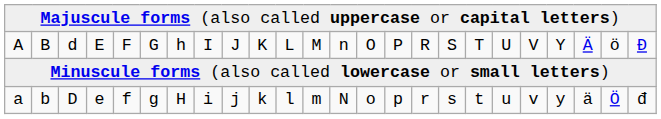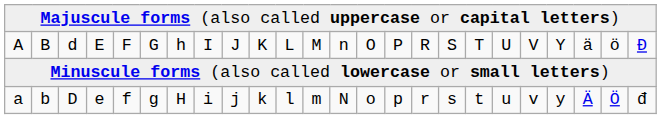A | column 22: Ä -> ä
a | column 22: ä -> Ä
